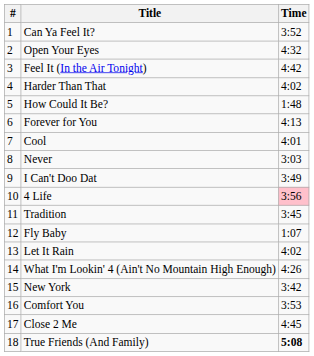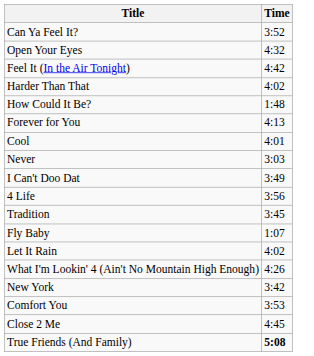- column: # | 1 | 2 | 3 | 4 | 5 | 6 | 7 | 8 | 9 | 10 | 11 | 12 | 13 | 14 | 15 | 16 | 17 | 18
4 Life | Time: pink background -> no background
